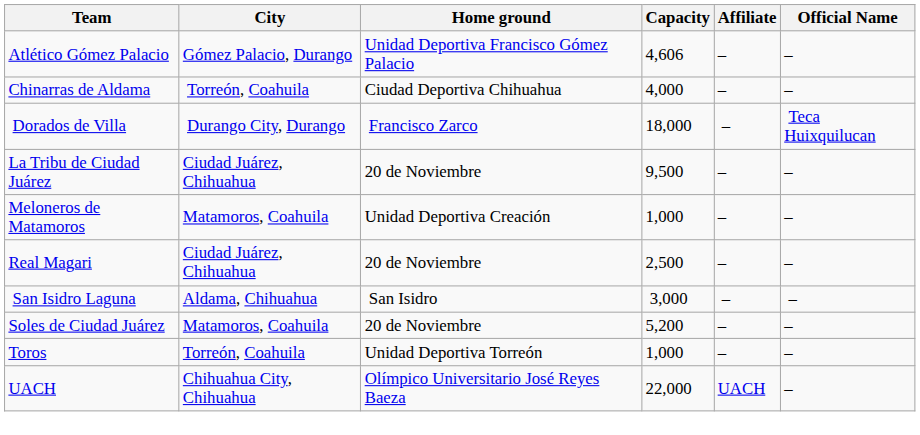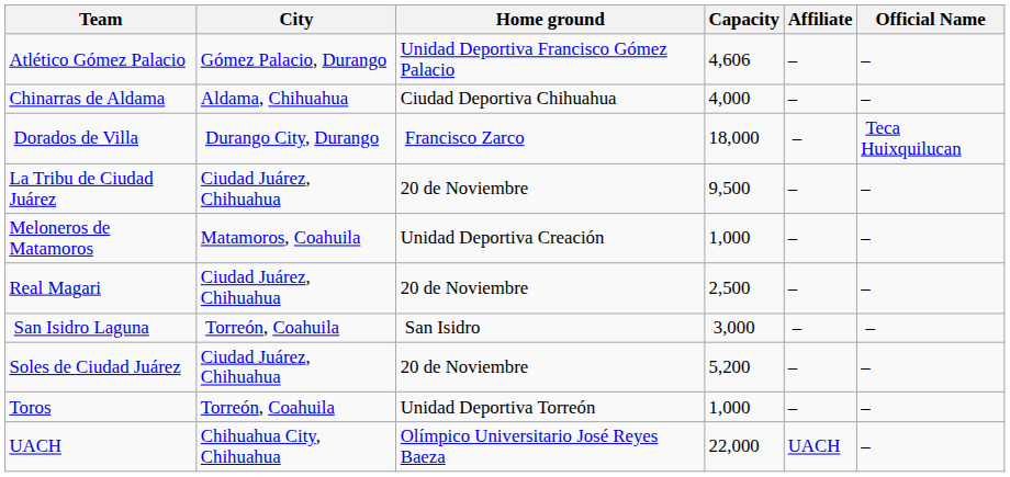Chinarras de Aldama | City: Torreón, Coahuila -> Aldama, Chihuahua
San Isidro Laguna | City: Aldama, Chihuahua -> Torreón, Coahuila
Soles de Ciudad Juárez | City: Matamoros, Coahuila -> Ciudad Juárez, Chihuahua
